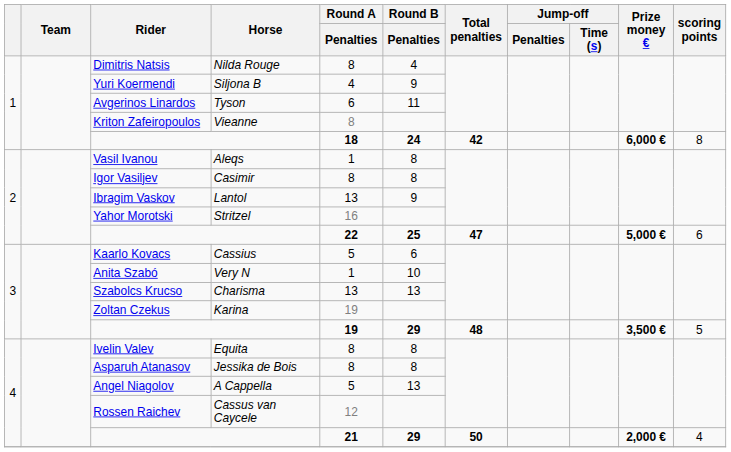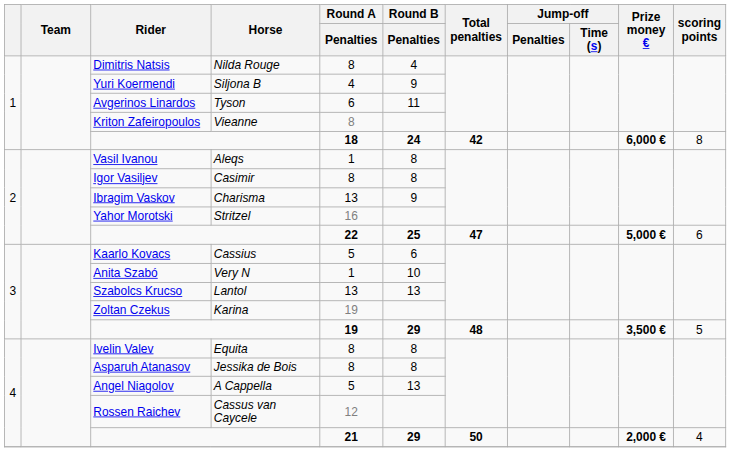Ibragim Vaskov | Horse: Lantol -> Charisma
Szabolcs Krucso | Horse: Charisma -> Lantol
